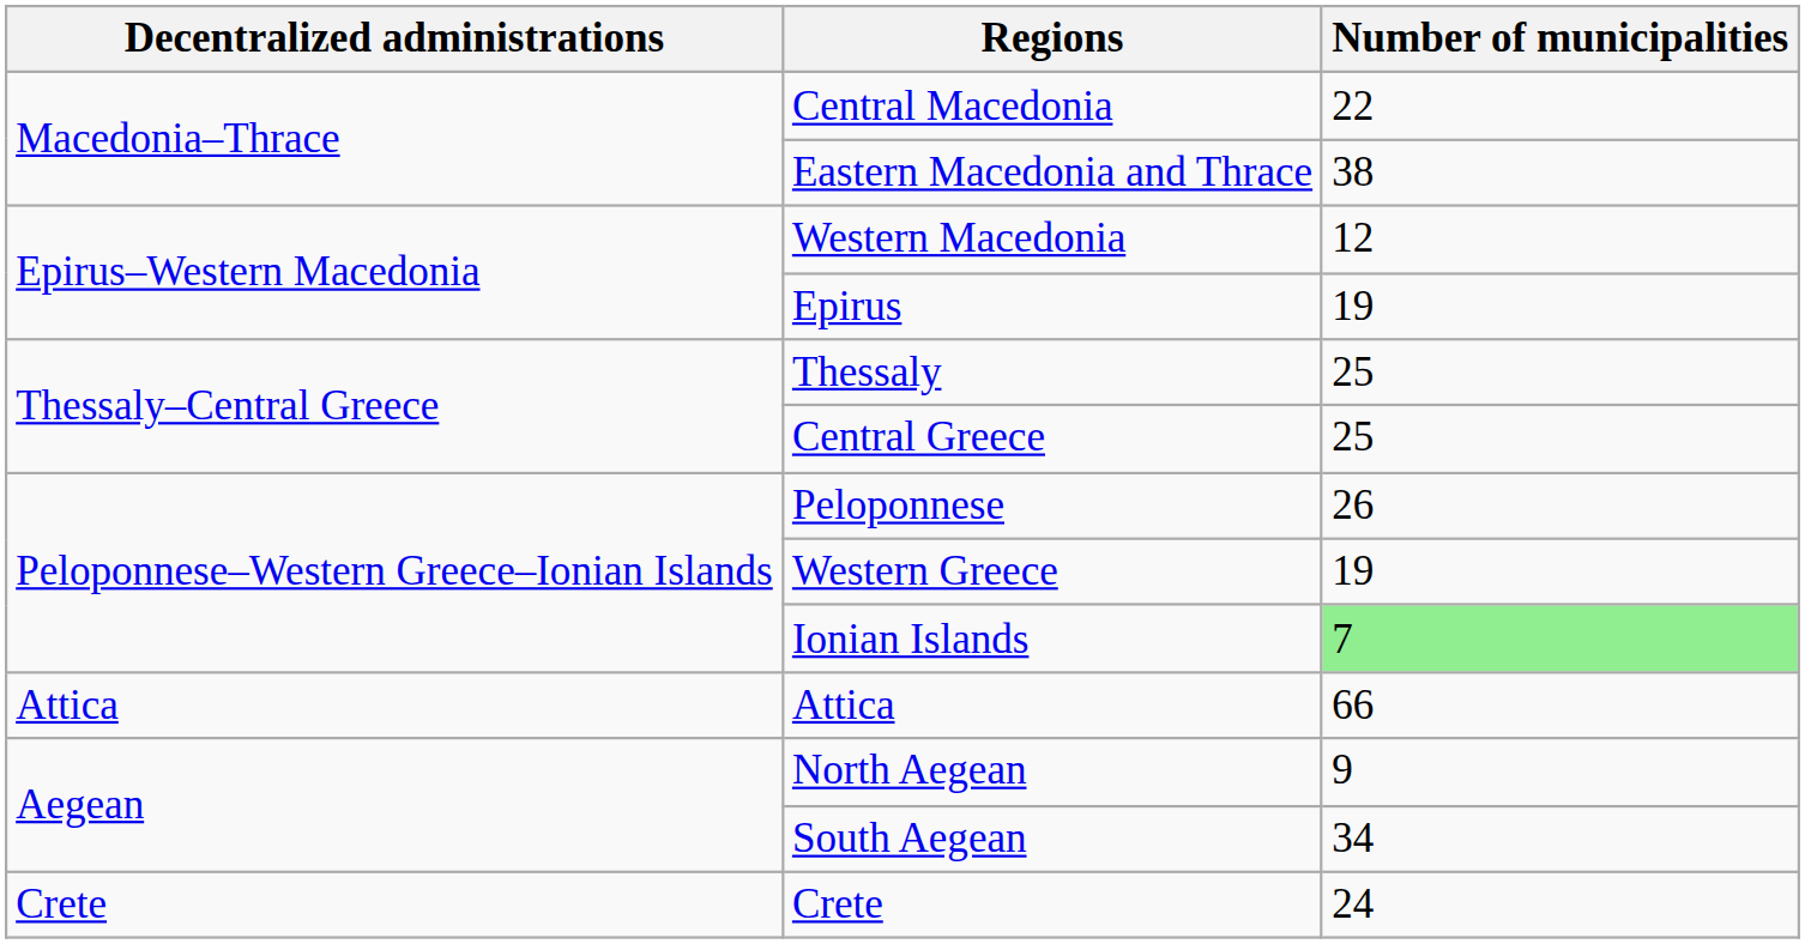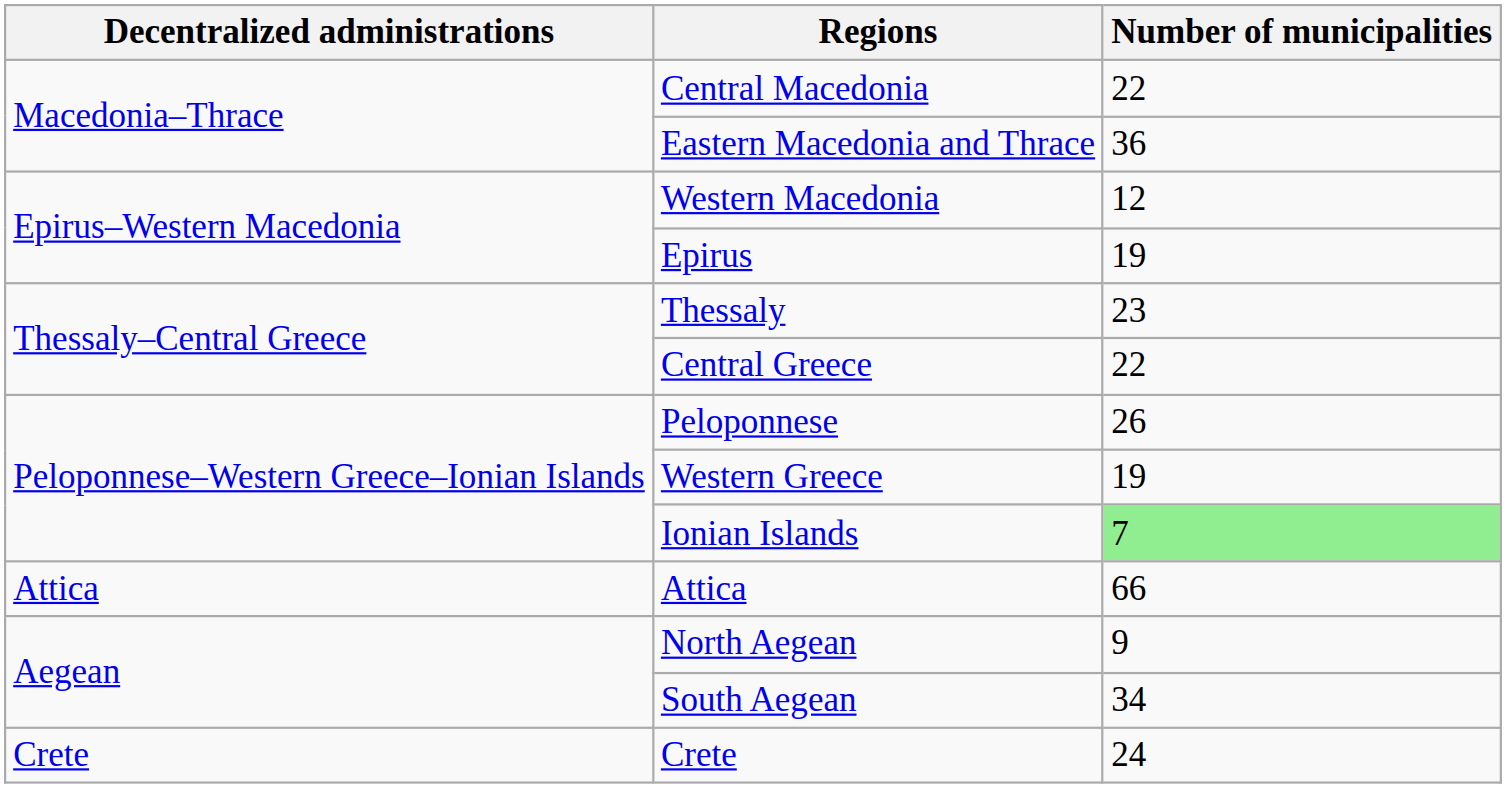Eastern Macedonia and Thrace | Number of municipalities: 38 -> 36
Thessaly | Number of municipalities: 25 -> 23
Central Greece | Number of municipalities: 25 -> 22
